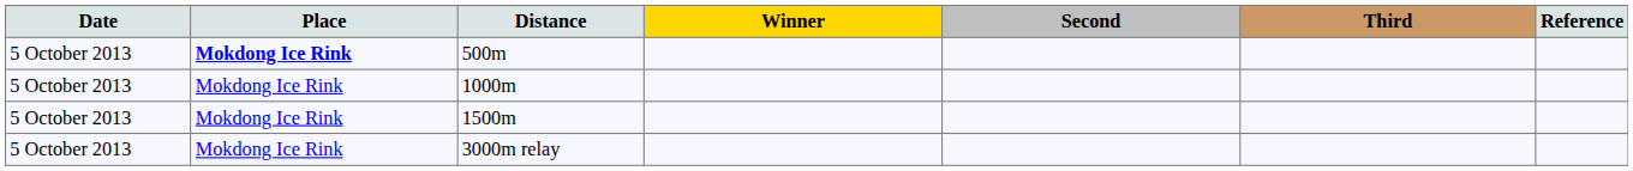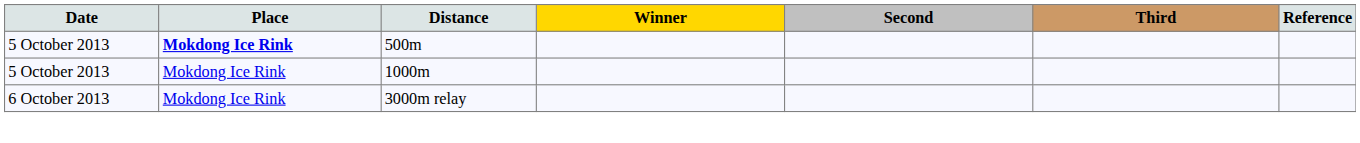- row: 5 October 2013 | Mokdong Ice Rink | 1500m
3000m relay | Date: 5 October 2013 -> 6 October 2013
